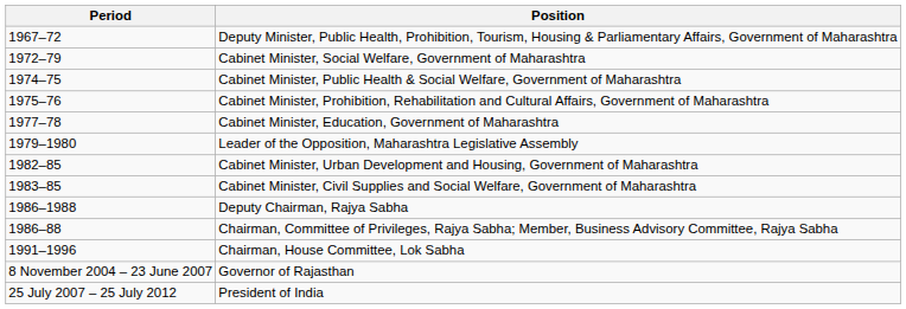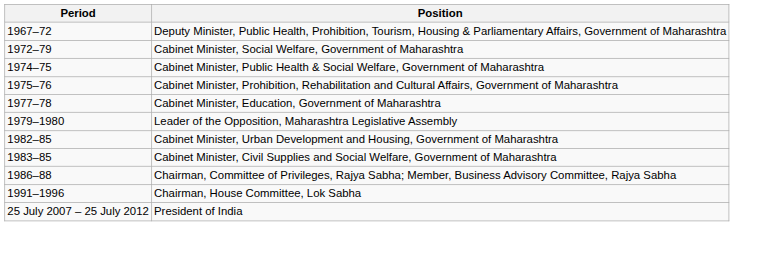- row: 1986–1988 | Deputy Chairman, Rajya Sabha
- row: 8 November 2004 – 23 June 2007 | Governor of Rajasthan
